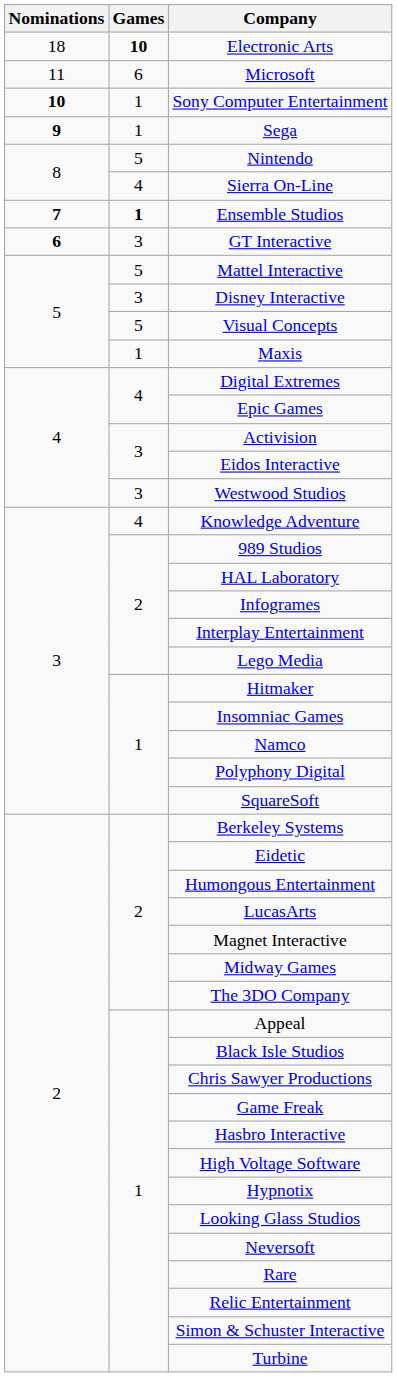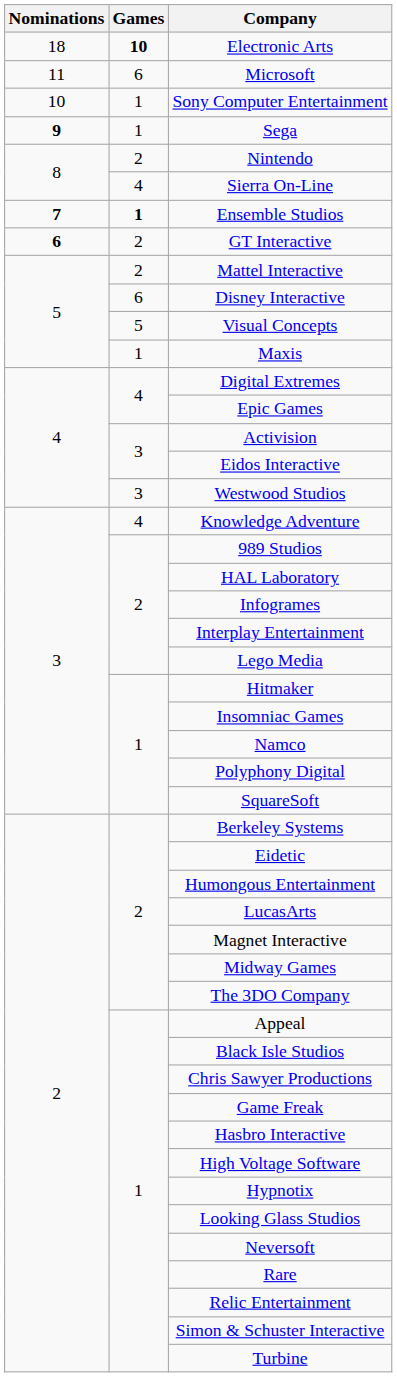Sony Computer Entertainment | Nominations: bold -> normal
Nintendo | Games: 5 -> 2
GT Interactive | Games: 3 -> 2
Mattel Interactive | Games: 5 -> 2
Disney Interactive | Games: 3 -> 6
